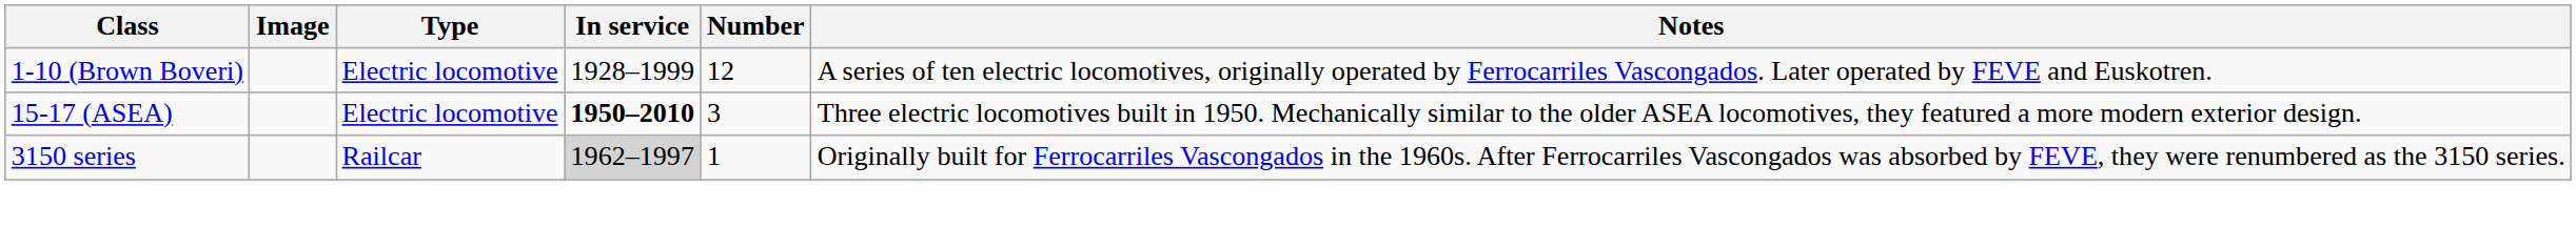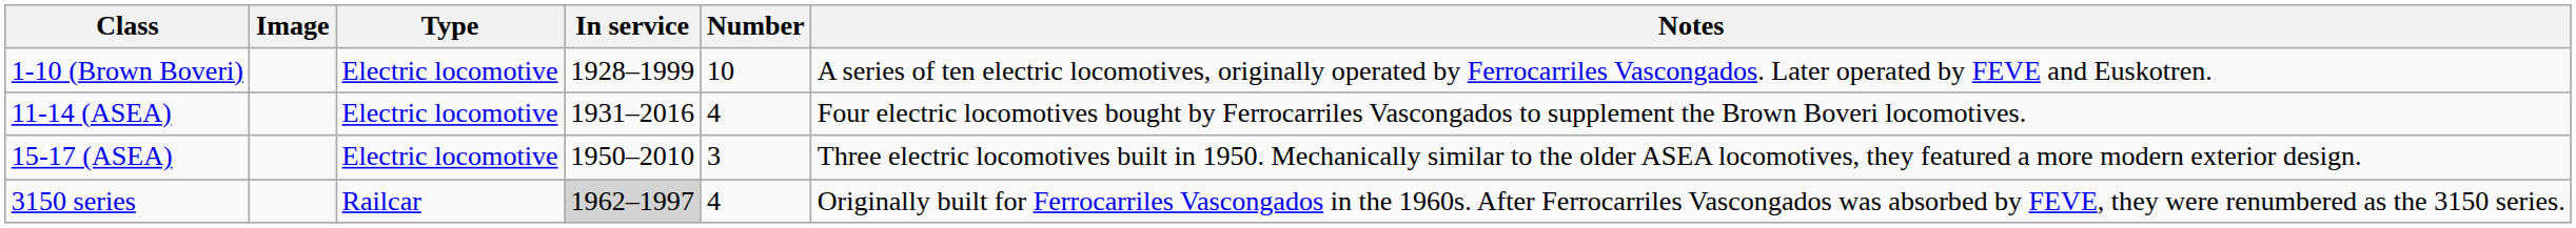1-10 (Brown Boveri) | Number: 12 -> 10
+ row: 11-14 (ASEA) | Electric locomotive | 1931–2016 | 4 | Four electric locomotives bought by Ferrocarriles Vascongados to supplement the Brown Boveri locomotives.
15-17 (ASEA) | In service: bold -> normal
3150 series | Number: 1 -> 4
